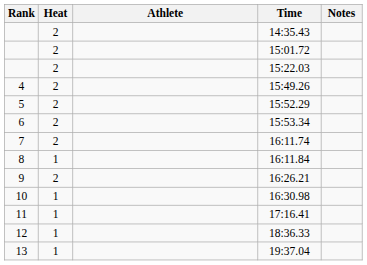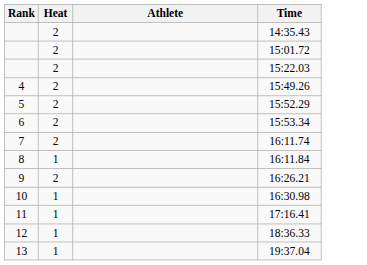- column: Notes
